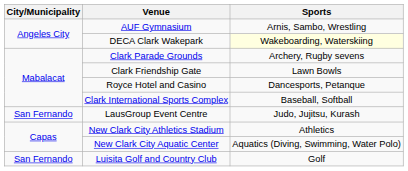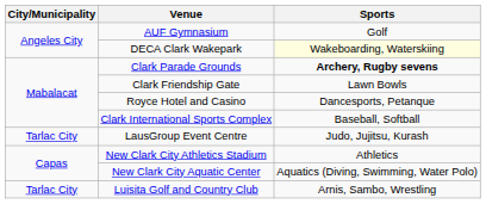AUF Gymnasium | Sports: Arnis, Sambo, Wrestling -> Golf
Clark Parade Grounds | Sports: normal -> bold
LausGroup Event Centre | City/Municipality: San Fernando -> Tarlac City
Luisita Golf and Country Club | City/Municipality: San Fernando -> Tarlac City
Luisita Golf and Country Club | Sports: Golf -> Arnis, Sambo, Wrestling
